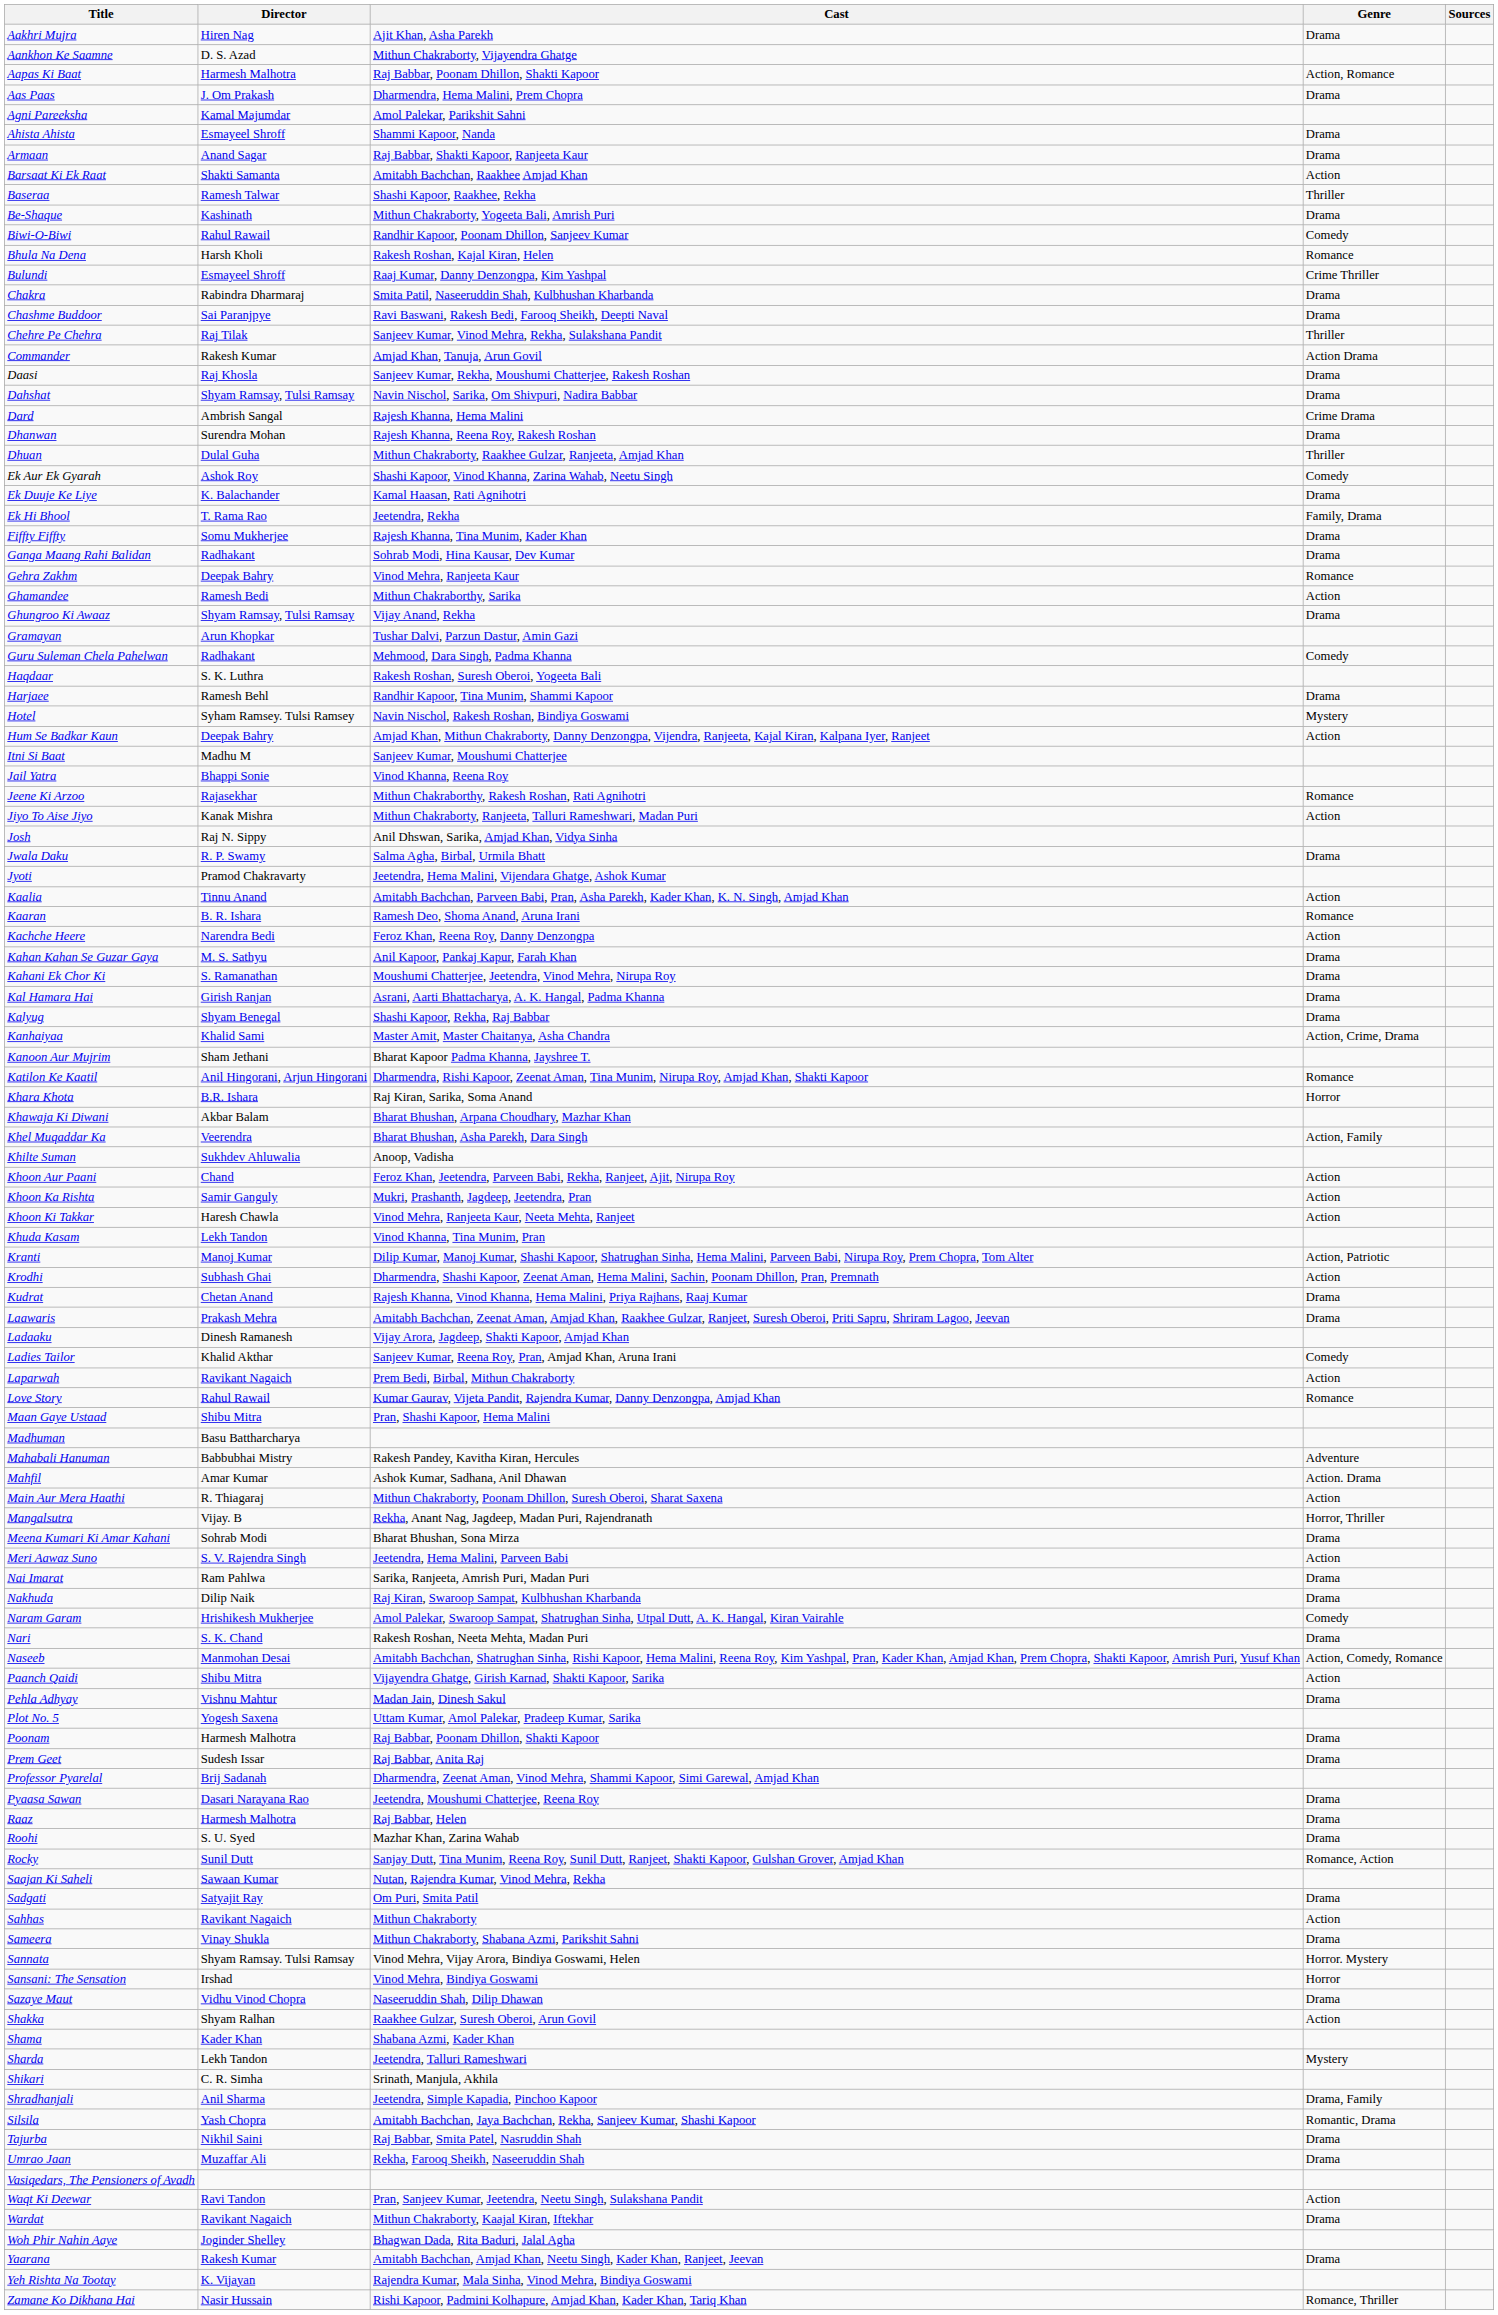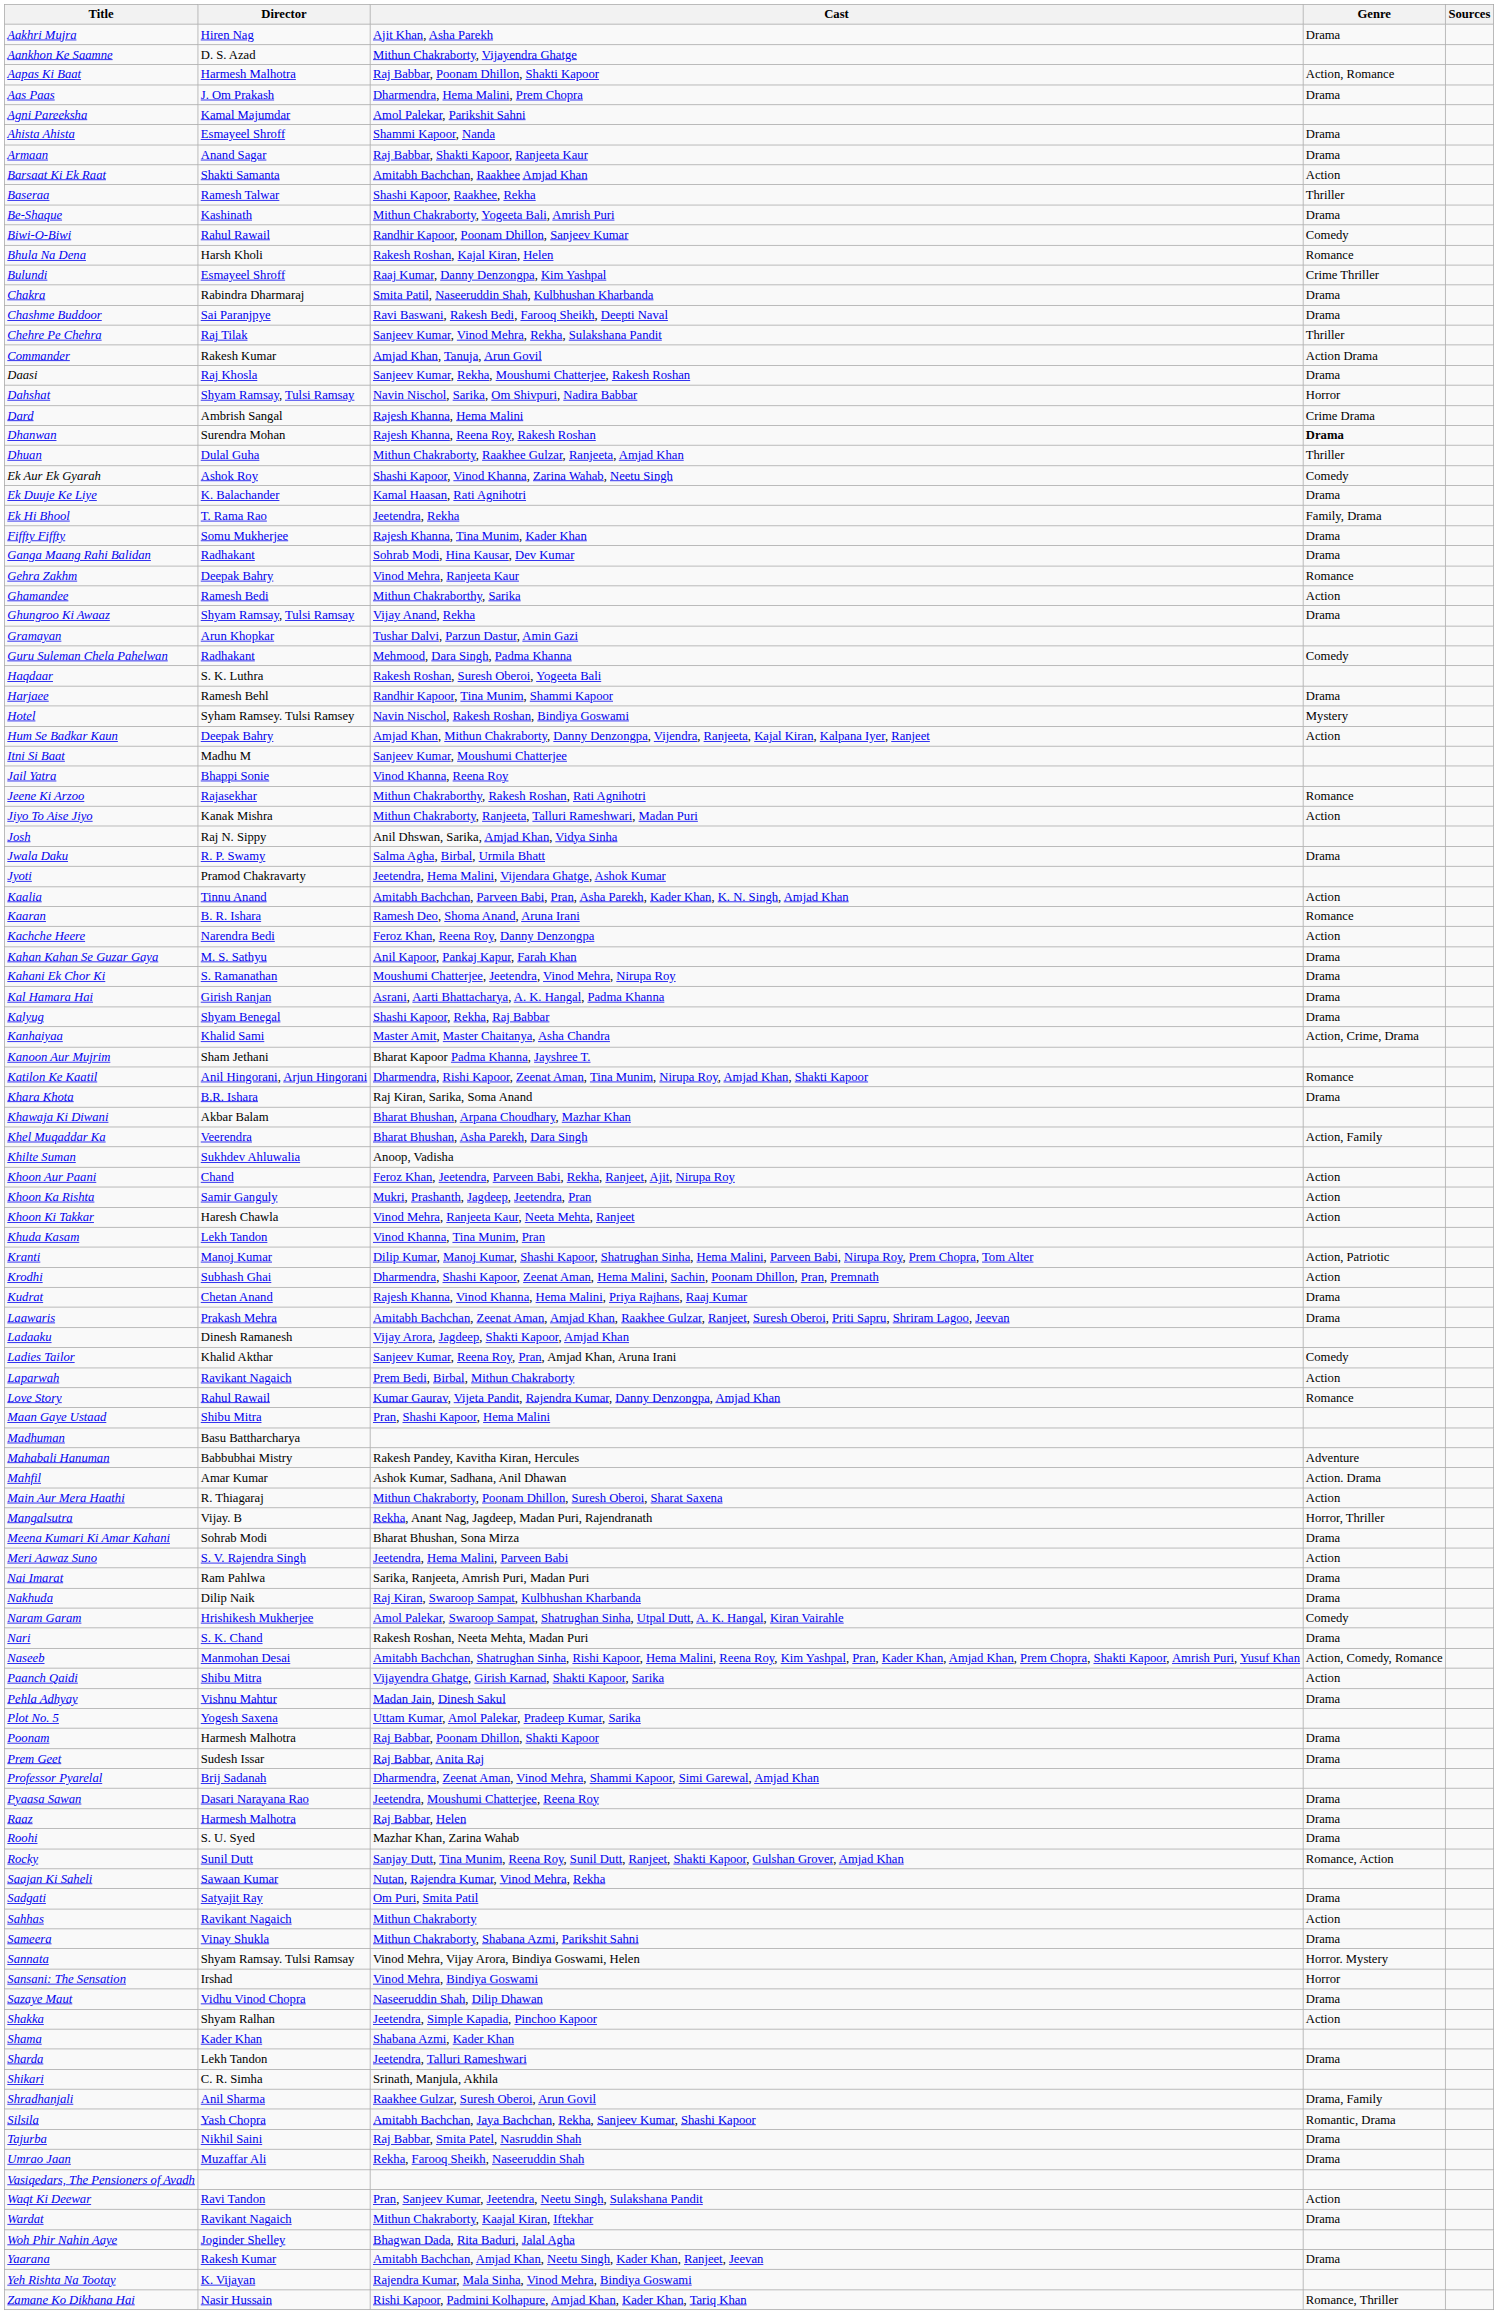Dahshat | Genre: Drama -> Horror
Dhanwan | Genre: normal -> bold
Khara Khota | Genre: Horror -> Drama
Shakka | Cast: Raakhee Gulzar, Suresh Oberoi, Arun Govil -> Jeetendra, Simple Kapadia, Pinchoo Kapoor
Sharda | Genre: Mystery -> Drama
Shradhanjali | Cast: Jeetendra, Simple Kapadia, Pinchoo Kapoor -> Raakhee Gulzar, Suresh Oberoi, Arun Govil
